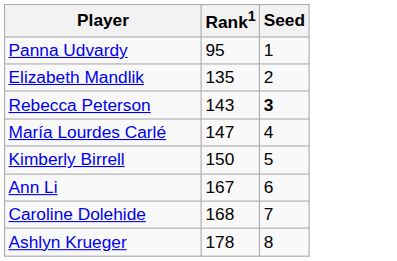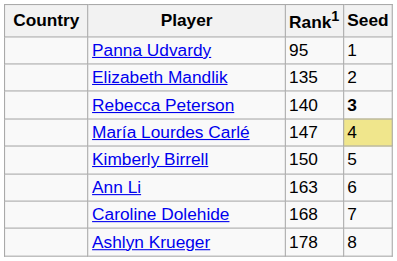+ column: Country
Rebecca Peterson | Rank1: 143 -> 140
María Lourdes Carlé | Seed: no background -> khaki background
Ann Li | Rank1: 167 -> 163
